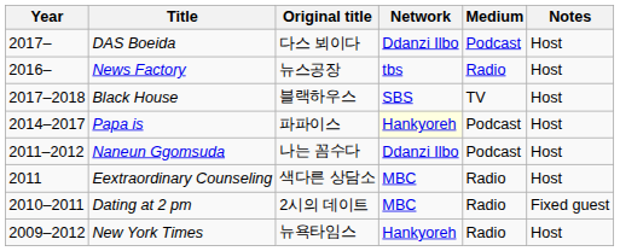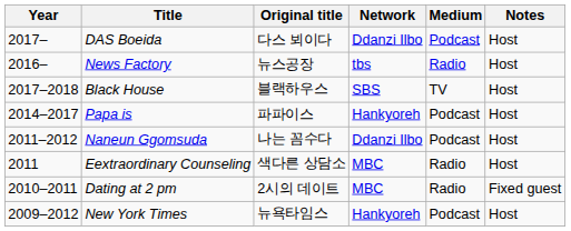Papa is | Network: lightyellow background -> no background
New York Times | Medium: Radio -> Podcast
